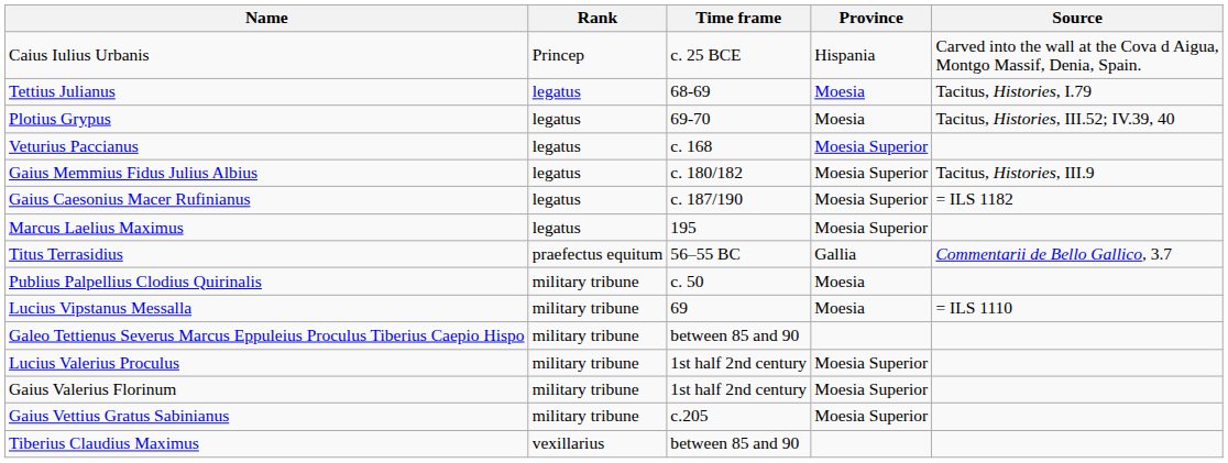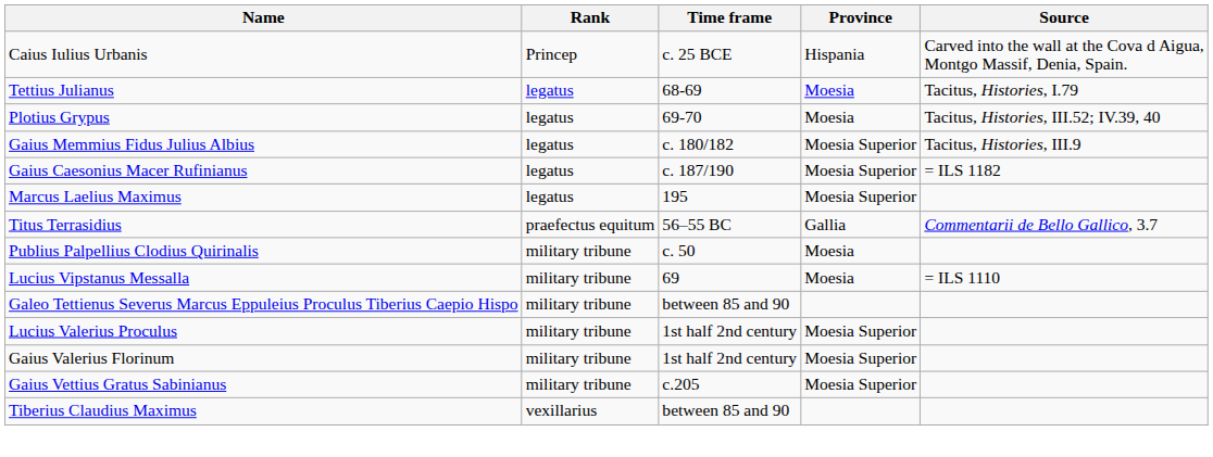- row: Veturius Paccianus | legatus | c. 168 | Moesia Superior
